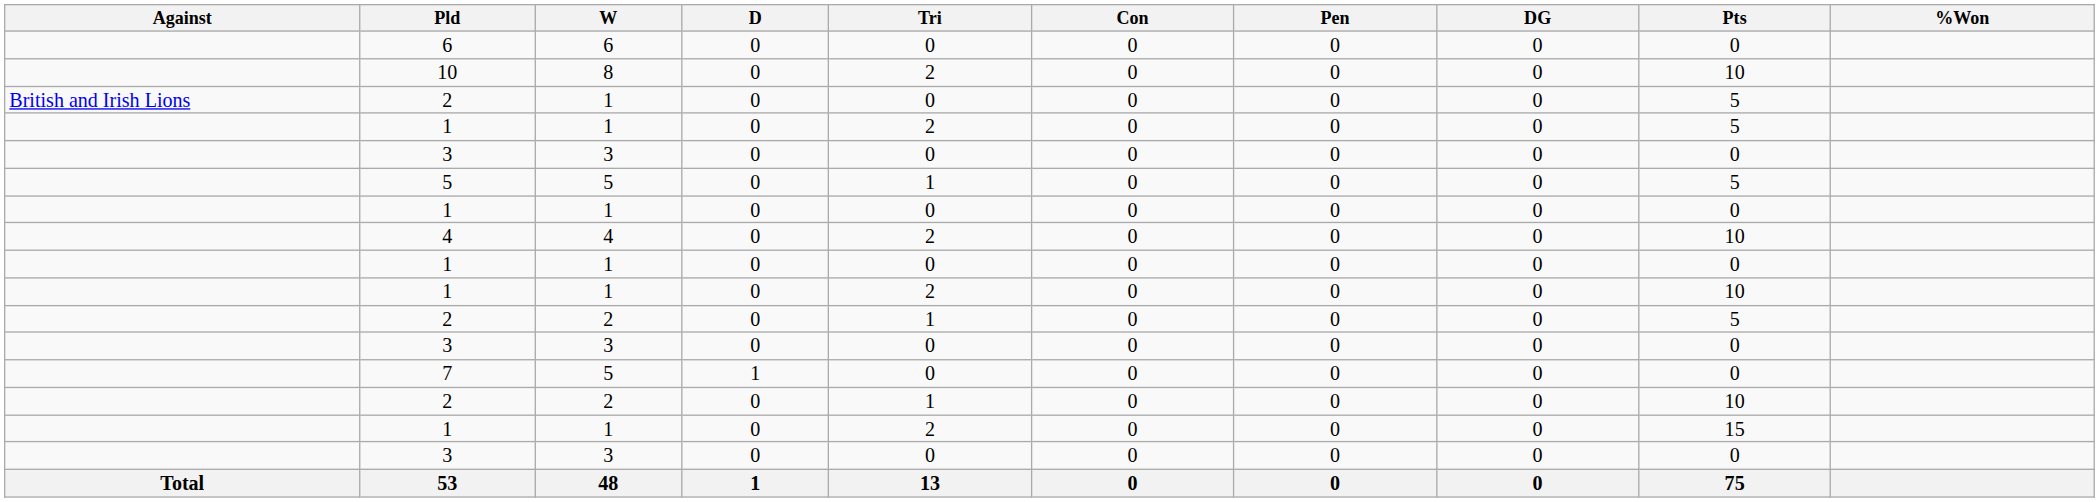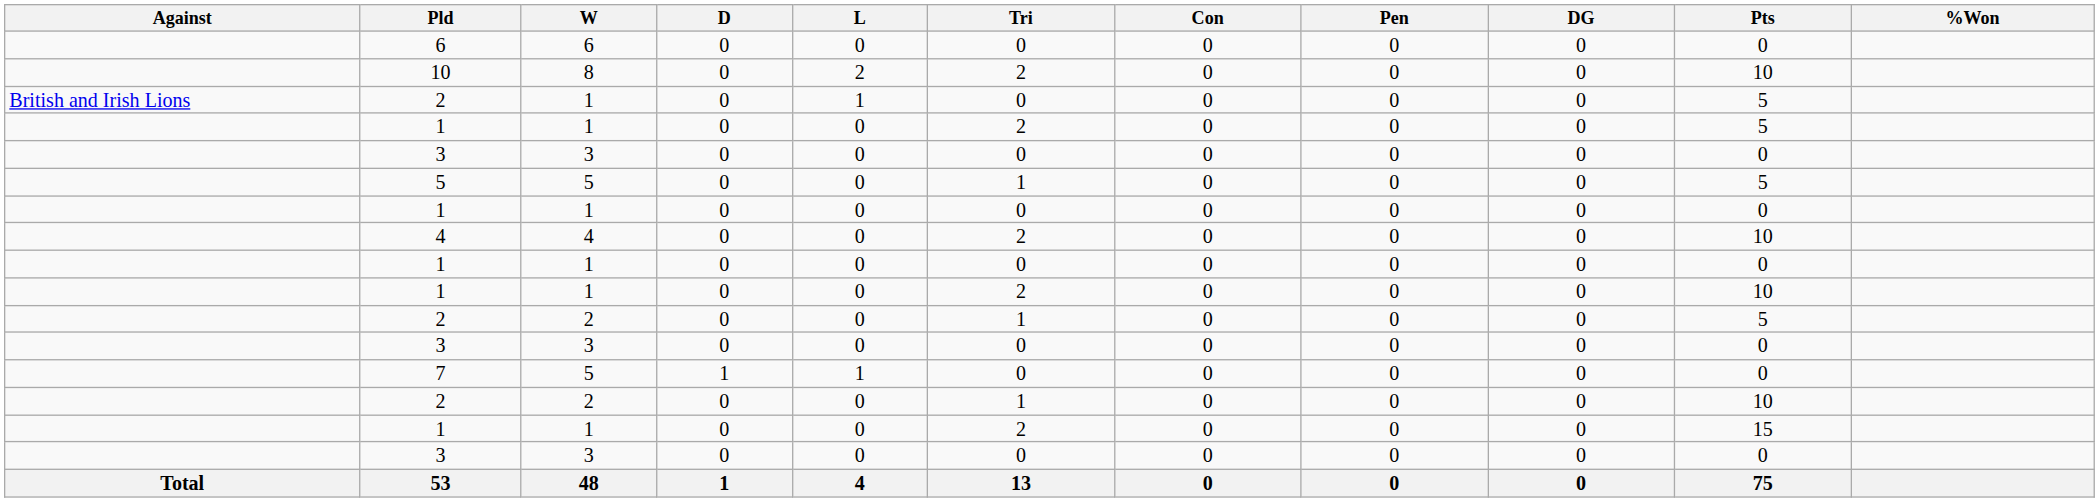+ column: L | 0 | 2 | 1 | 0 | 0 | 0 | 0 | 0 | 0 | 0 | 0 | 0 | 1 | 0 | 0 | 0 | 4
